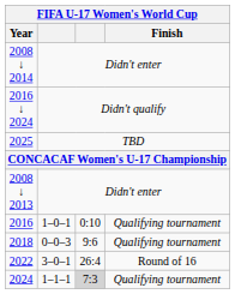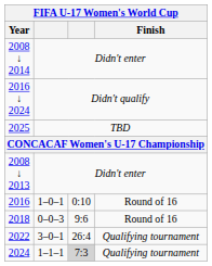2016 | Finish: Qualifying tournament -> Round of 16
2018 | Finish: Qualifying tournament -> Round of 16
2022 | Finish: Round of 16 -> Qualifying tournament
